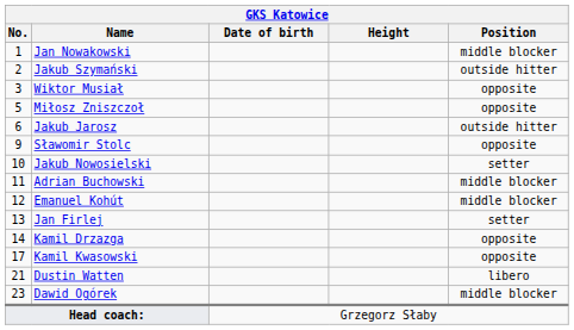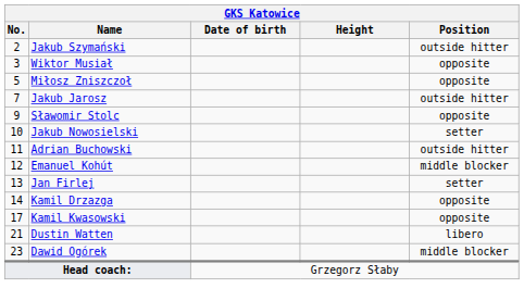- row: 1 | Jan Nowakowski | middle blocker
Jakub Jarosz | No.: 6 -> 7
Adrian Buchowski | Position: middle blocker -> outside hitter
